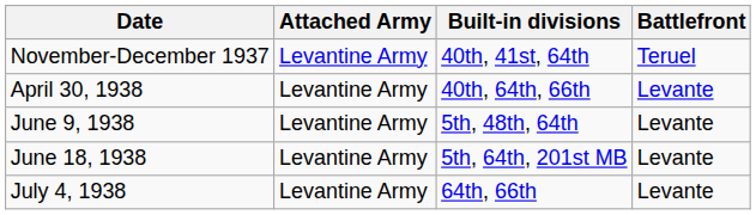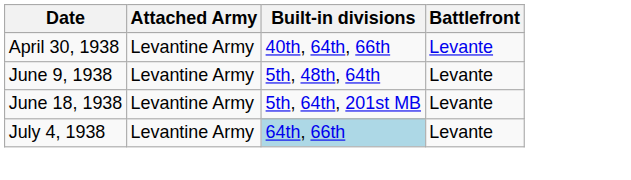- row: November-December 1937 | Levantine Army | 40th, 41st, 64th | Teruel
July 4, 1938 | Built-in divisions: no background -> lightblue background
